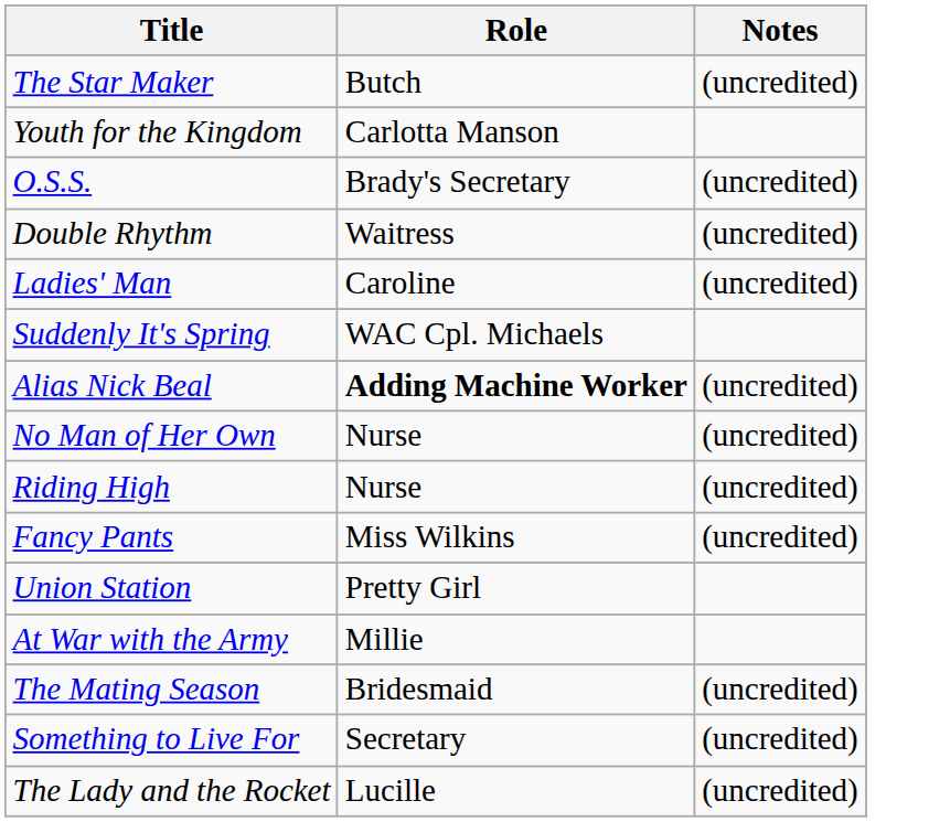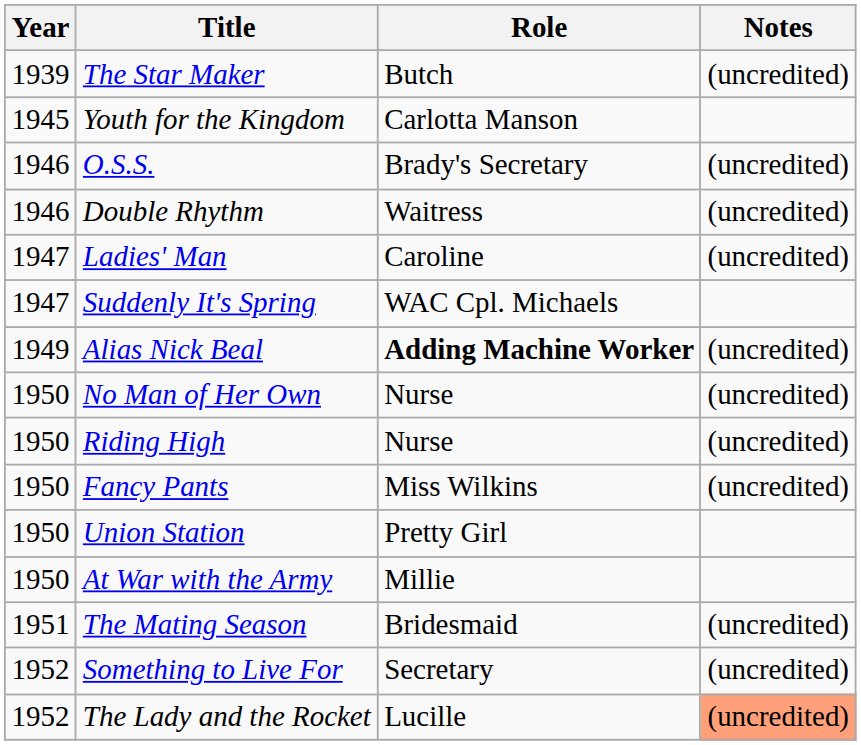+ column: Year | 1939 | 1945 | 1946 | 1946 | 1947 | 1947 | 1949 | 1950 | 1950 | 1950 | 1950 | 1950 | 1951 | 1952 | 1952
The Lady and the Rocket | Notes: no background -> lightsalmon background
